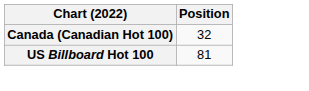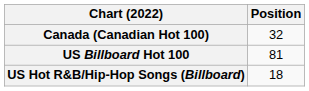+ row: US Hot R&B/Hip-Hop Songs (Billboard) | 18
